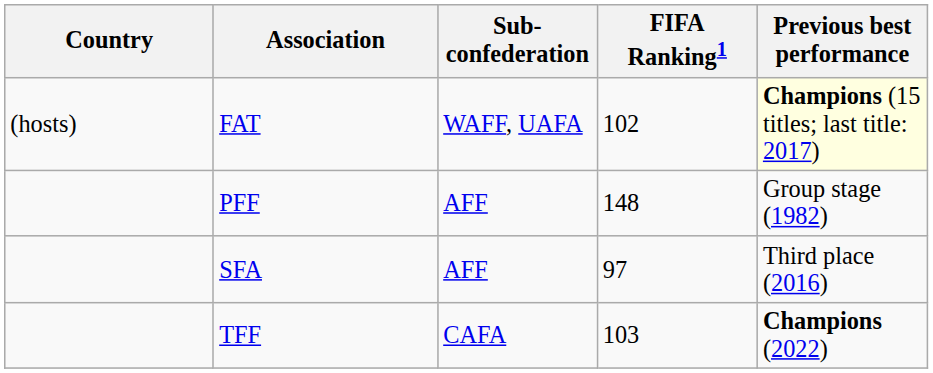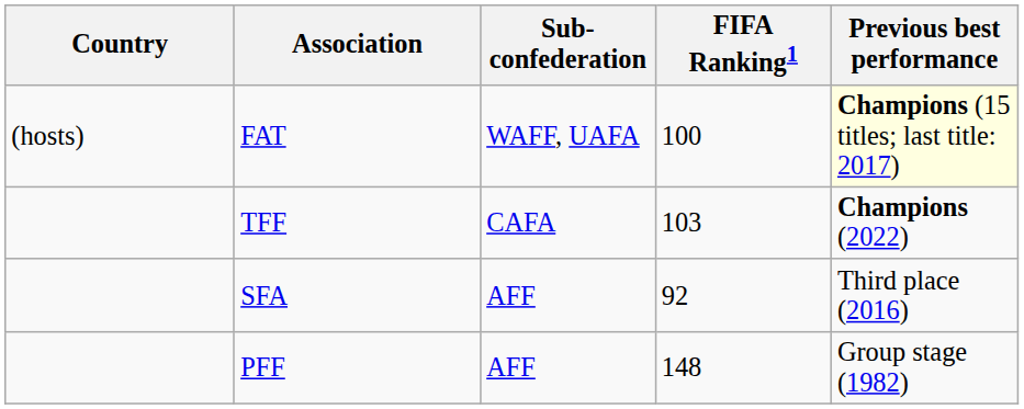FAT | FIFA Ranking1: 102 -> 100
rows swapped: TFF <-> PFF
SFA | FIFA Ranking1: 97 -> 92
